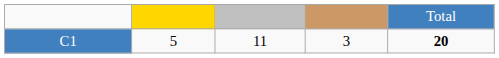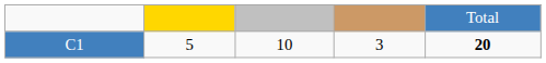C1 | column 3: 11 -> 10
